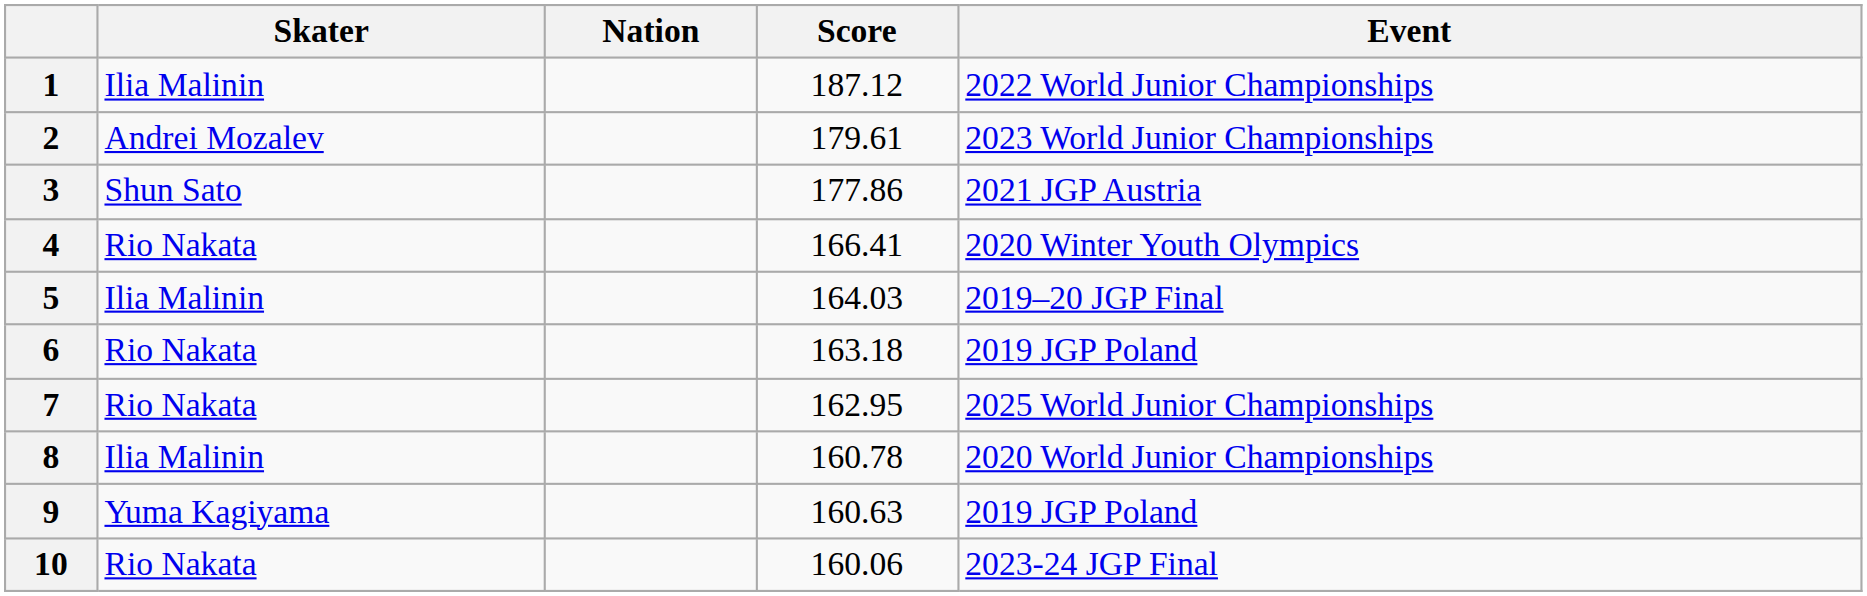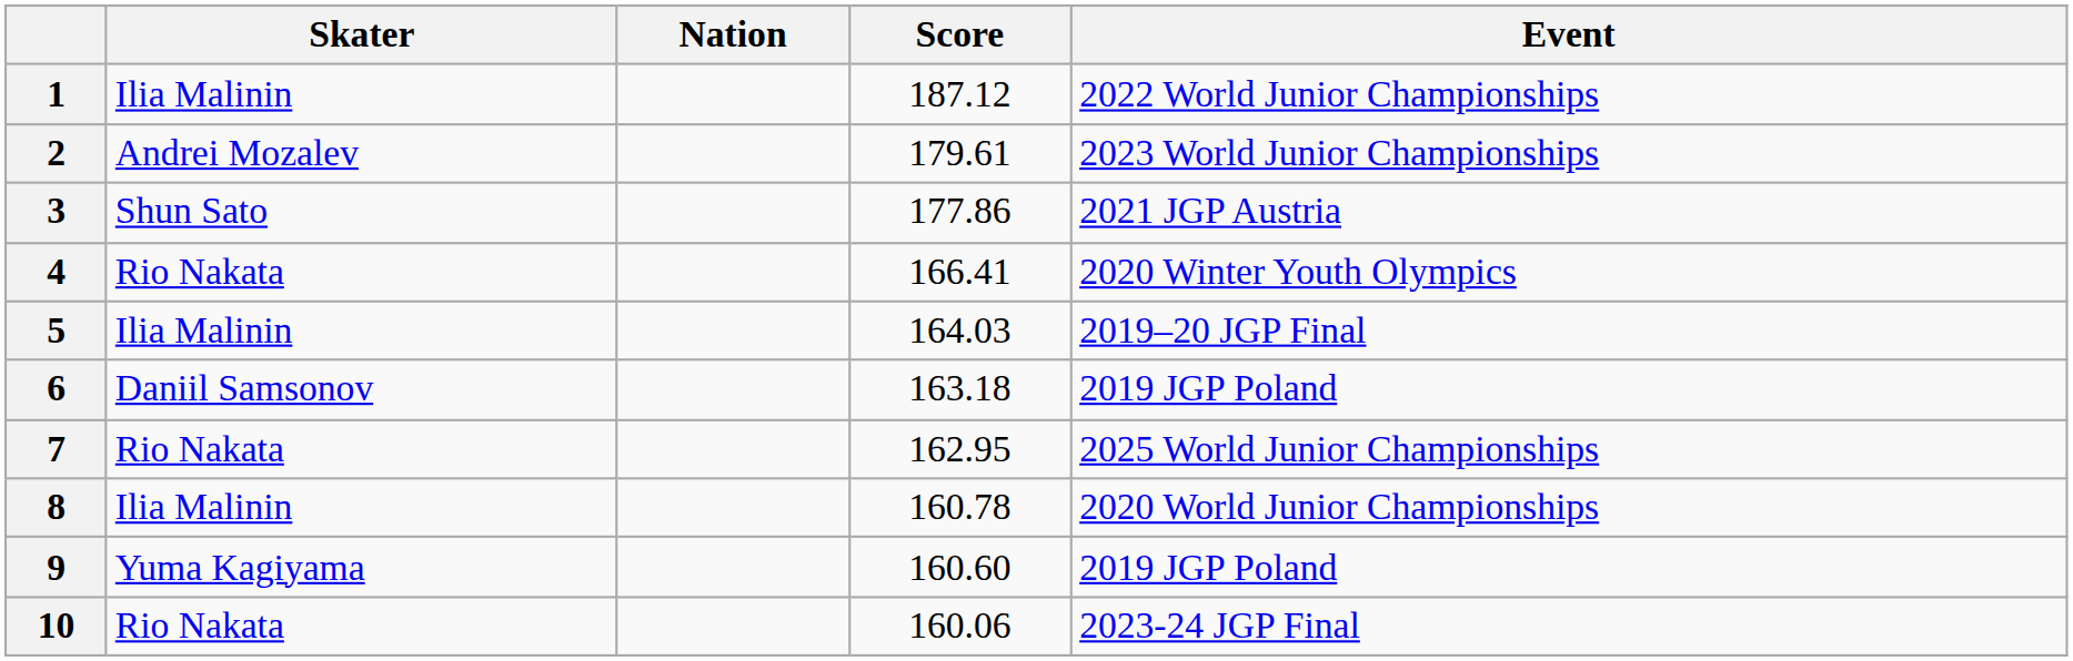6 | Skater: Rio Nakata -> Daniil Samsonov
9 | Score: 160.63 -> 160.60
